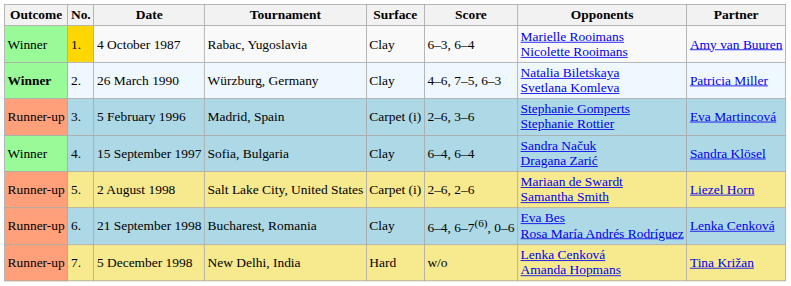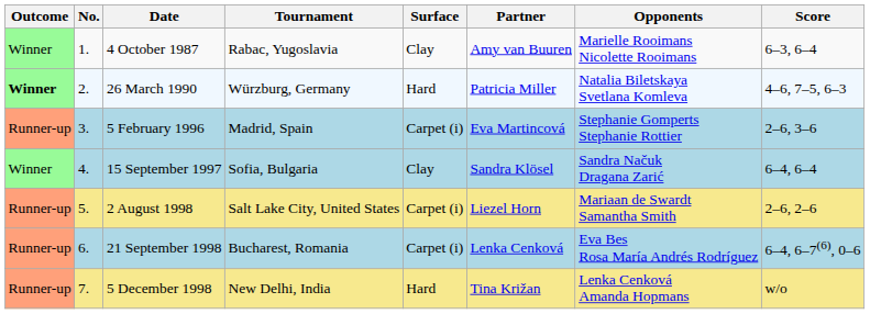columns swapped: Partner <-> Score
4 October 1987 | No.: gold background -> no background
26 March 1990 | Surface: Clay -> Hard
21 September 1998 | Surface: Clay -> Carpet (i)
